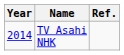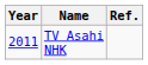TV Asahi NHK | Year: 2014 -> 2011
